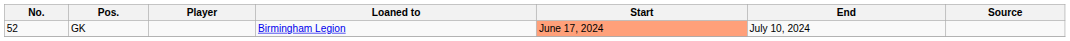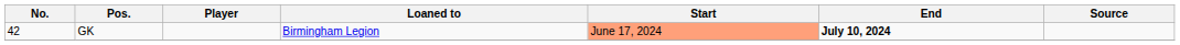GK | No.: 52 -> 42
GK | End: normal -> bold
